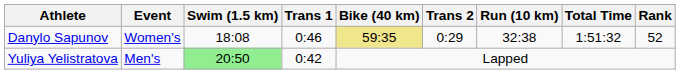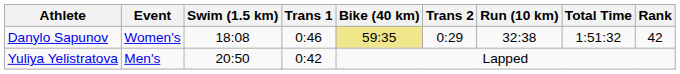Danylo Sapunov | Rank: 52 -> 42
Yuliya Yelistratova | Swim (1.5 km): lightgreen background -> no background
